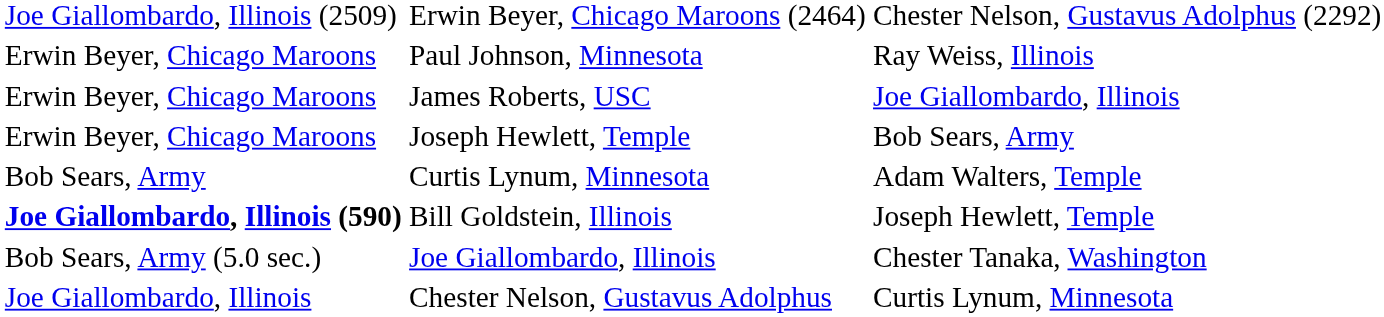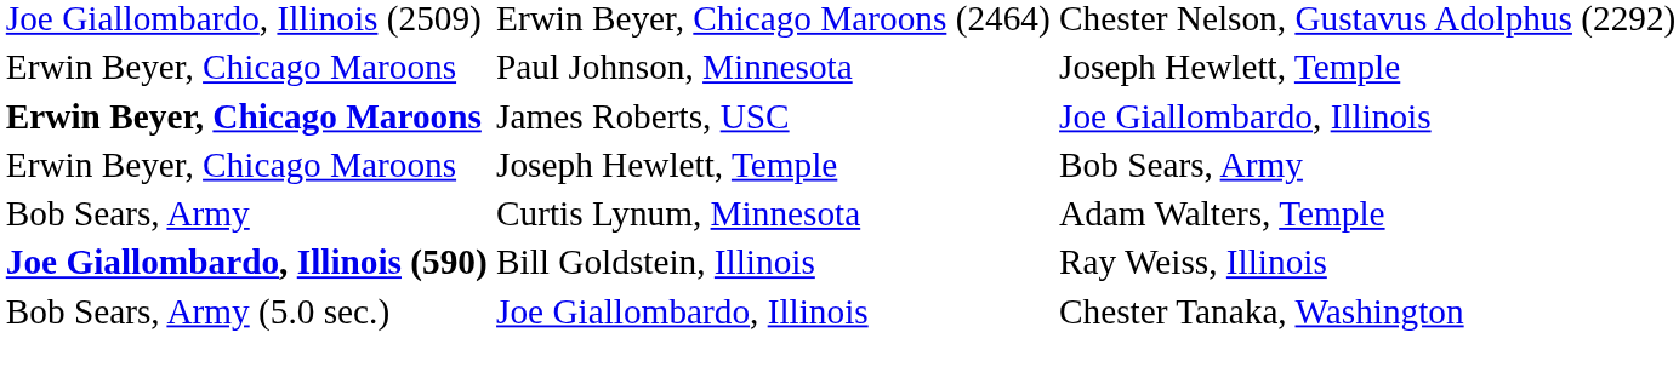Paul Johnson, Minnesota | column 4: Ray Weiss, Illinois -> Joseph Hewlett, Temple
James Roberts, USC | column 2: normal -> bold
Bill Goldstein, Illinois | column 4: Joseph Hewlett, Temple -> Ray Weiss, Illinois
- row: Joe Giallombardo, Illinois | Chester Nelson, Gustavus Adolphus | Curtis Lynum, Minnesota
